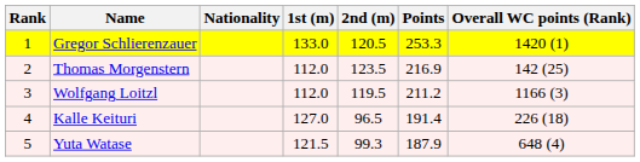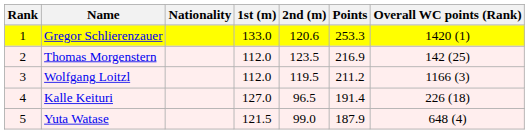Gregor Schlierenzauer | 2nd (m): 120.5 -> 120.6
Yuta Watase | 2nd (m): 99.3 -> 99.0
